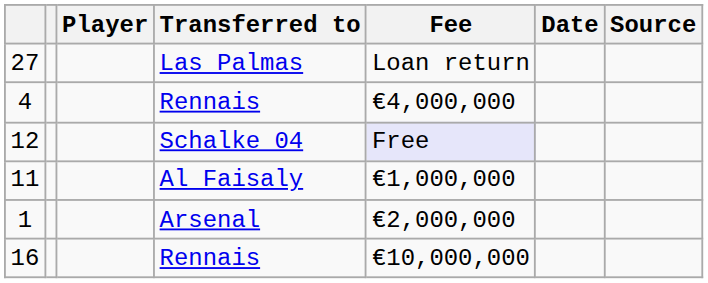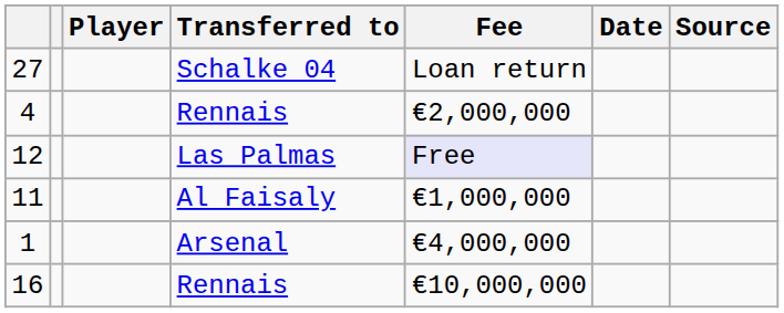27 | Transferred to: Las Palmas -> Schalke 04
4 | Fee: €4,000,000 -> €2,000,000
12 | Transferred to: Schalke 04 -> Las Palmas
1 | Fee: €2,000,000 -> €4,000,000
